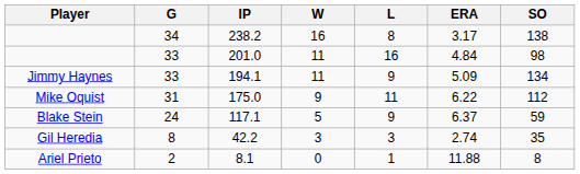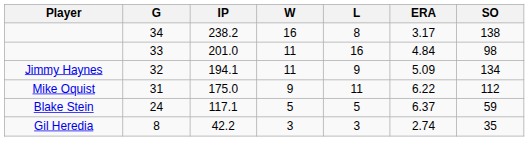194.1 | G: 33 -> 32
117.1 | L: 9 -> 5
- row: Ariel Prieto | 2 | 8.1 | 0 | 1 | 11.88 | 8
